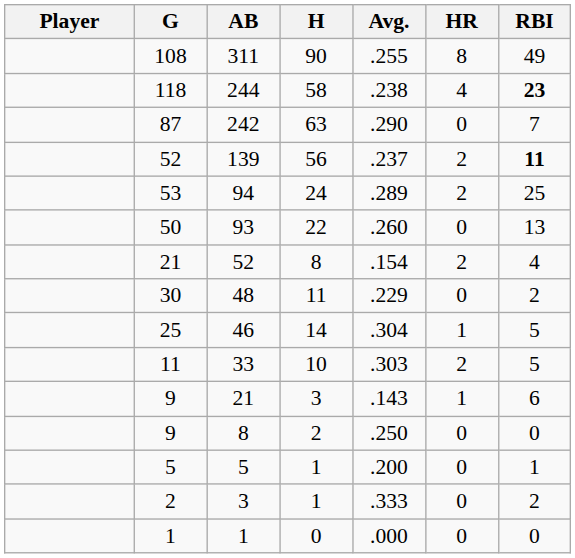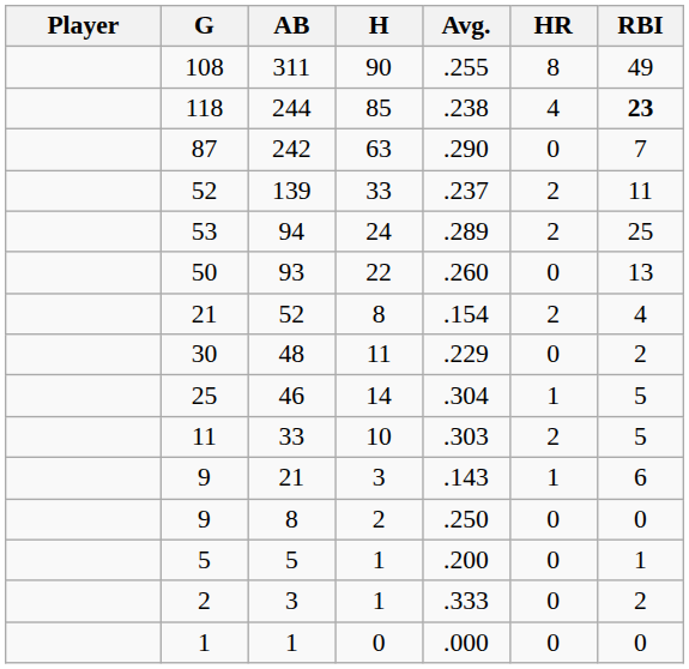244 | H: 58 -> 85
139 | H: 56 -> 33
139 | RBI: bold -> normal
